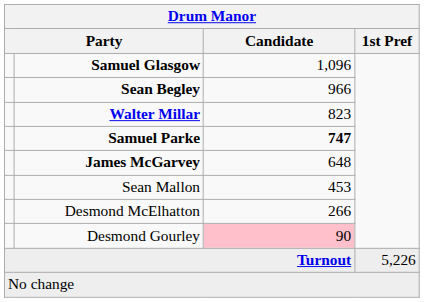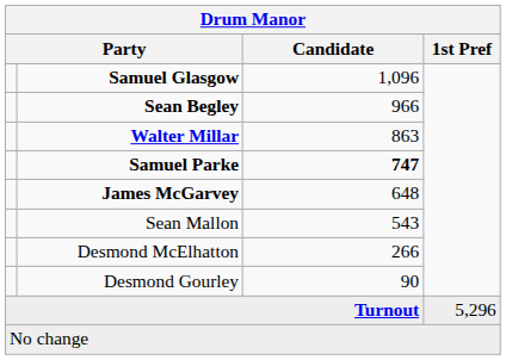Walter Millar | Candidate: 823 -> 863
Sean Mallon | Candidate: 453 -> 543
Desmond Gourley | Candidate: pink background -> no background
Turnout | 1st Pref: 5,226 -> 5,296
